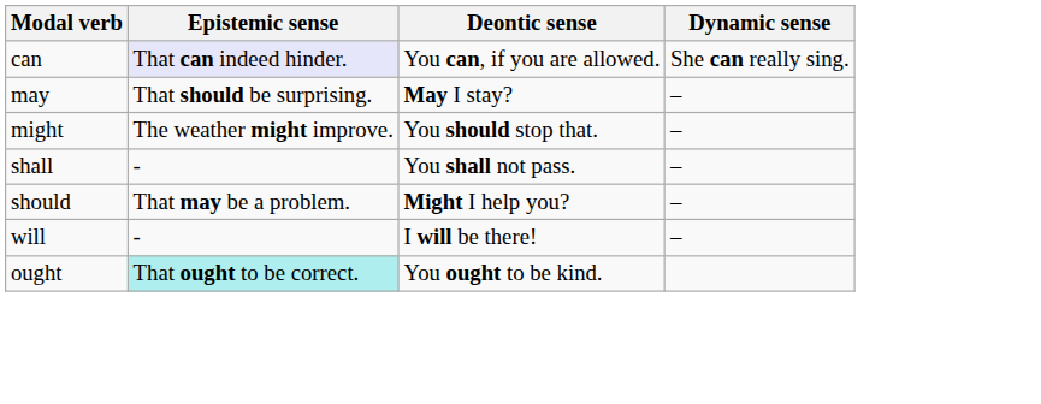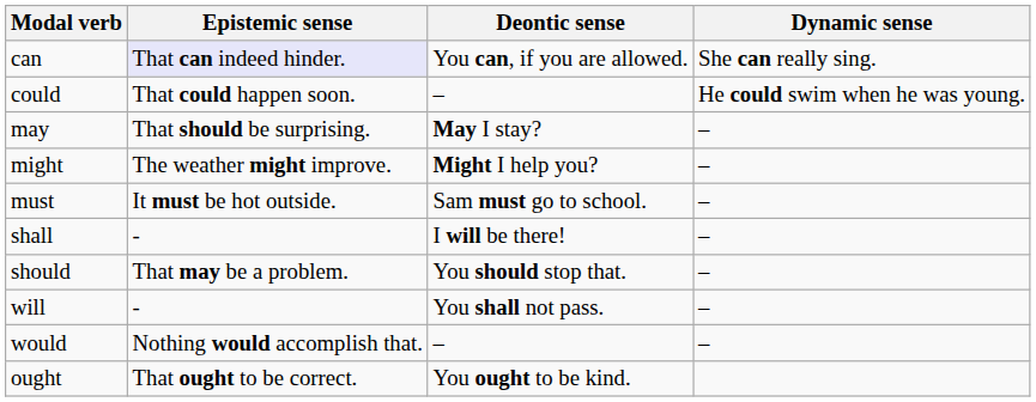+ row: could | That could happen soon. | – | He could swim when he was young.
might | Deontic sense: You should stop that. -> Might I help you?
+ row: must | It must be hot outside. | Sam must go to school. | –
shall | Deontic sense: You shall not pass. -> I will be there!
should | Deontic sense: Might I help you? -> You should stop that.
will | Deontic sense: I will be there! -> You shall not pass.
+ row: would | Nothing would accomplish that. | – | –
ought | Epistemic sense: paleturquoise background -> no background
